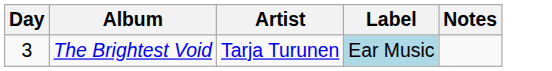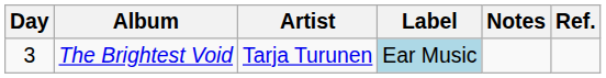+ column: Ref.
